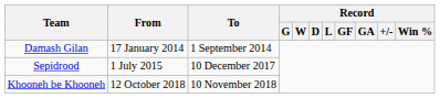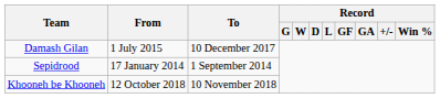Damash Gilan | From: 17 January 2014 -> 1 July 2015
Damash Gilan | To: 1 September 2014 -> 10 December 2017
Sepidrood | From: 1 July 2015 -> 17 January 2014
Sepidrood | To: 10 December 2017 -> 1 September 2014
